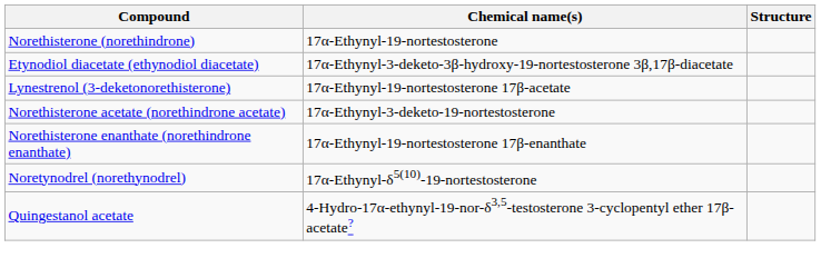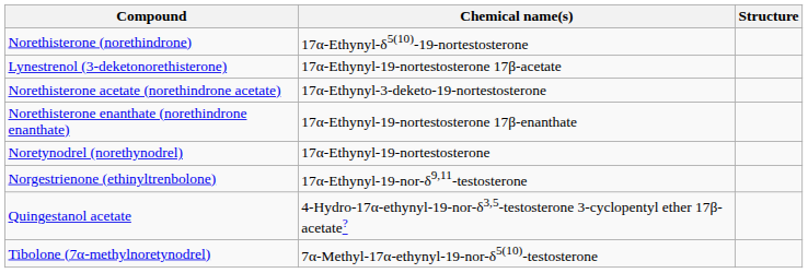Norethisterone (norethindrone) | Chemical name(s): 17α-Ethynyl-19-nortestosterone -> 17α-Ethynyl-δ5(10)-19-nortestosterone
- row: Etynodiol diacetate (ethynodiol diacetate) | 17α-Ethynyl-3-deketo-3β-hydroxy-19-nortestosterone 3β,17β-diacetate
Noretynodrel (norethynodrel) | Chemical name(s): 17α-Ethynyl-δ5(10)-19-nortestosterone -> 17α-Ethynyl-19-nortestosterone
+ row: Norgestrienone (ethinyltrenbolone) | 17α-Ethynyl-19-nor-δ9,11-testosterone
+ row: Tibolone (7α-methylnoretynodrel) | 7α-Methyl-17α-ethynyl-19-nor-δ5(10)-testosterone
